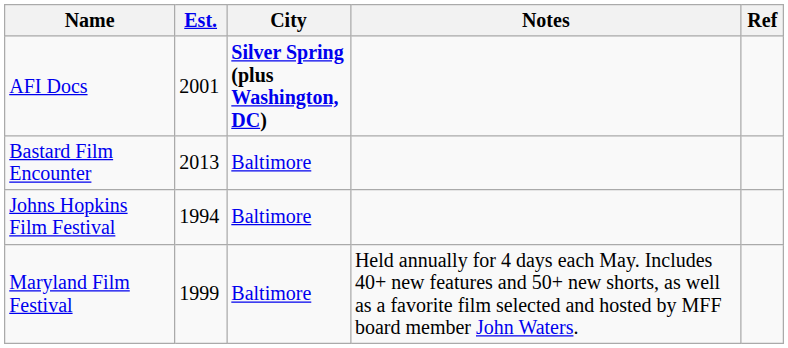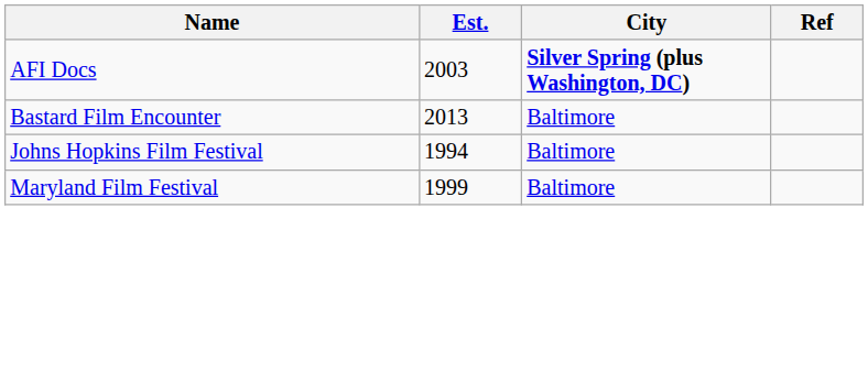- column: Notes | Held annually for 4 days each May. Includes 40+ new features and 50+ new shorts, as well as a favorite film selected and hosted by MFF board member John Waters.
AFI Docs | Est.: 2001 -> 2003
